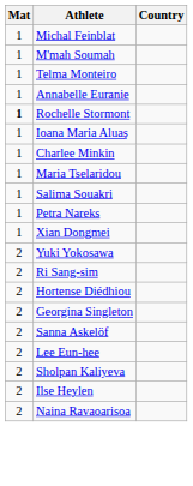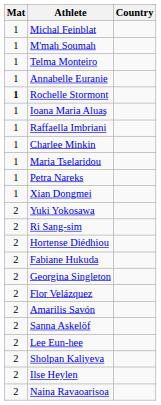+ row: 1 | Raffaella Imbriani
- row: 1 | Salima Souakri
+ row: 2 | Fabiane Hukuda
+ row: 2 | Flor Velázquez
+ row: 2 | Amarilis Savón
